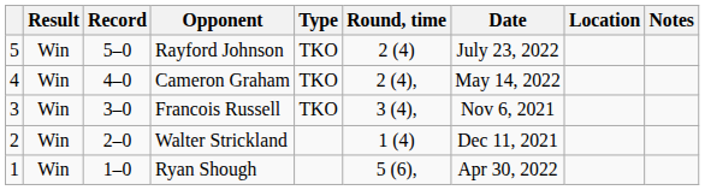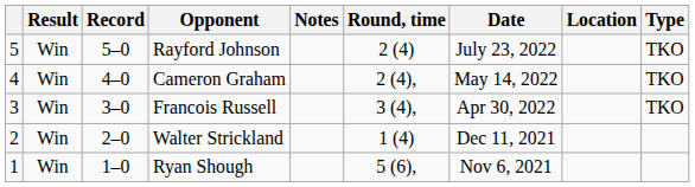columns swapped: Type <-> Notes
Francois Russell | Date: Nov 6, 2021 -> Apr 30, 2022
Ryan Shough | Date: Apr 30, 2022 -> Nov 6, 2021
